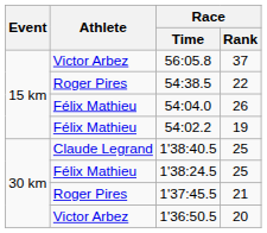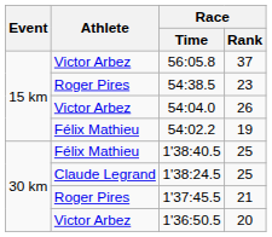54:38.5 | Race / Rank: 22 -> 23
54:04.0 | Athlete: Félix Mathieu -> Victor Arbez
1'38:40.5 | Athlete: Claude Legrand -> Félix Mathieu
1'38:24.5 | Athlete: Félix Mathieu -> Claude Legrand
